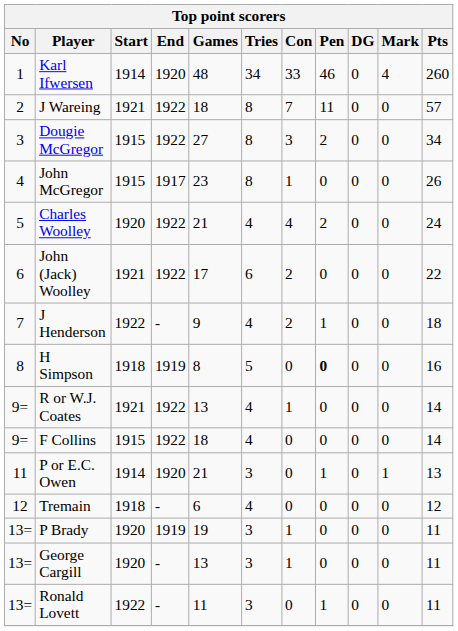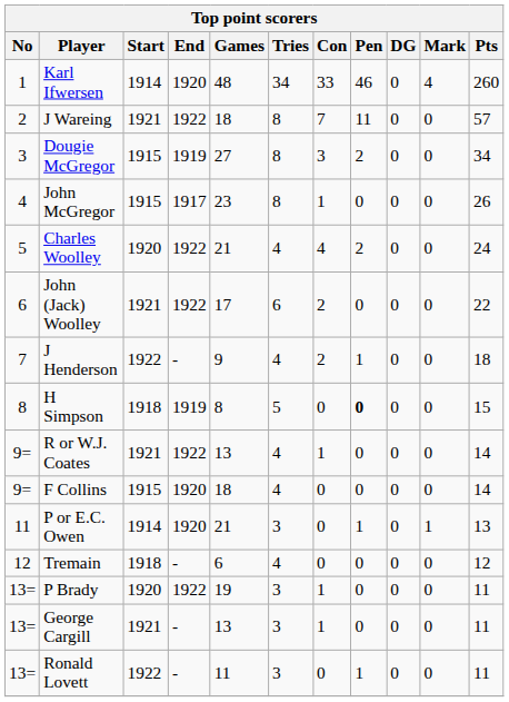Dougie McGregor | End: 1922 -> 1919
H Simpson | Pts: 16 -> 15
F Collins | End: 1922 -> 1920
P Brady | End: 1919 -> 1922
George Cargill | Start: 1920 -> 1921
